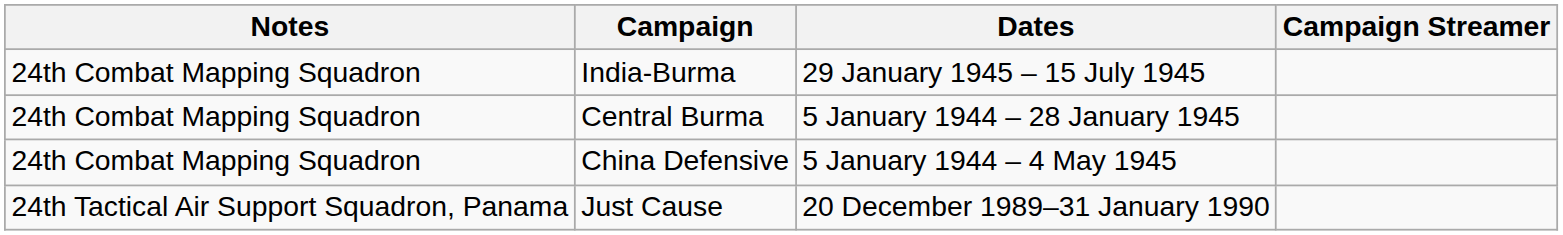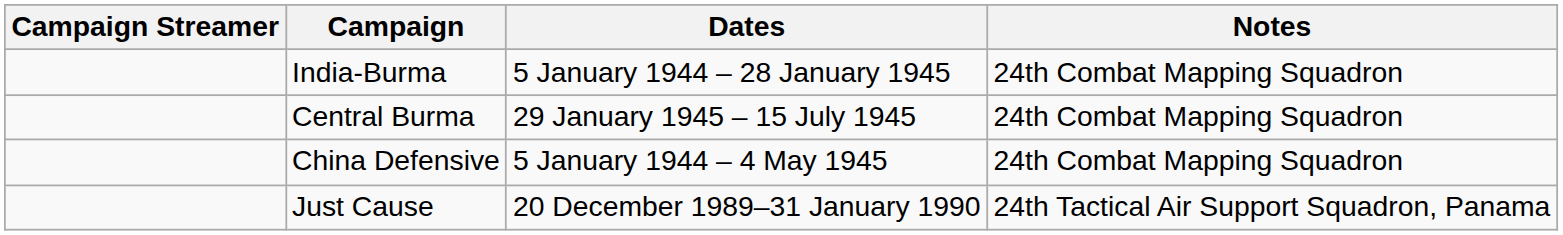columns swapped: Campaign Streamer <-> Notes
India-Burma | Dates: 29 January 1945 – 15 July 1945 -> 5 January 1944 – 28 January 1945
Central Burma | Dates: 5 January 1944 – 28 January 1945 -> 29 January 1945 – 15 July 1945
